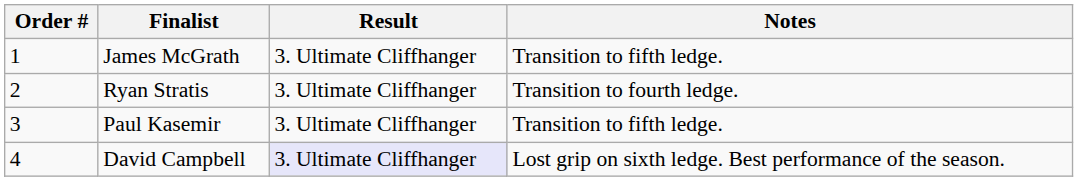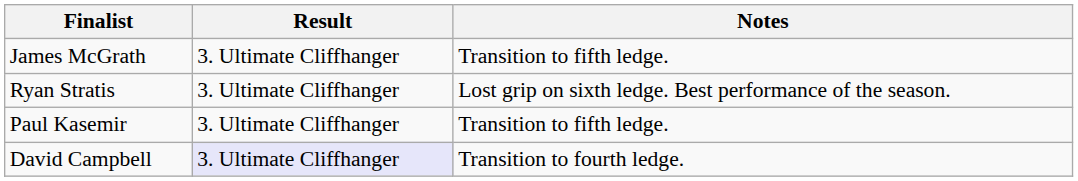- column: Order # | 1 | 2 | 3 | 4
Ryan Stratis | Notes: Transition to fourth ledge. -> Lost grip on sixth ledge. Best performance of the season.
David Campbell | Notes: Lost grip on sixth ledge. Best performance of the season. -> Transition to fourth ledge.
